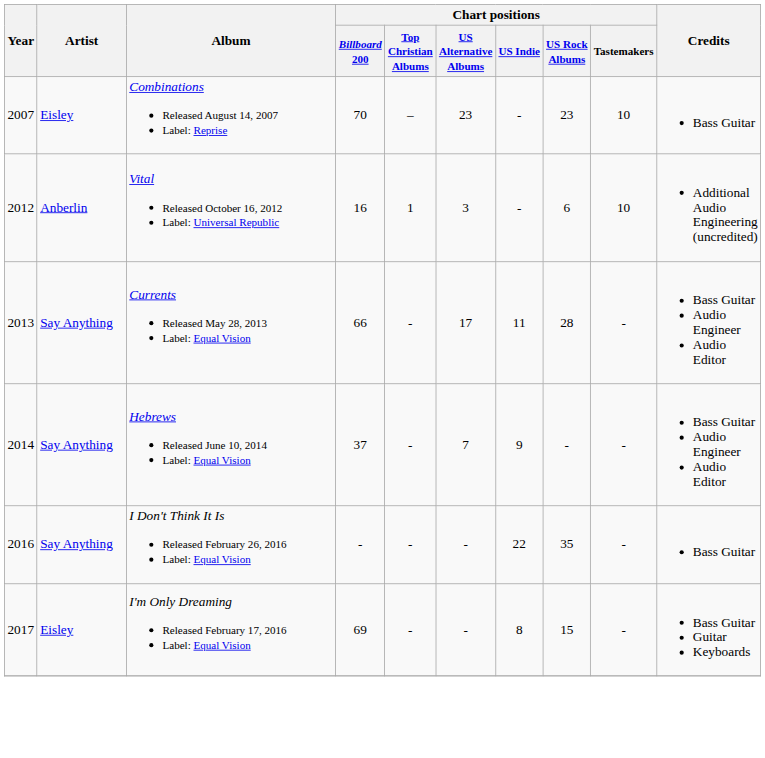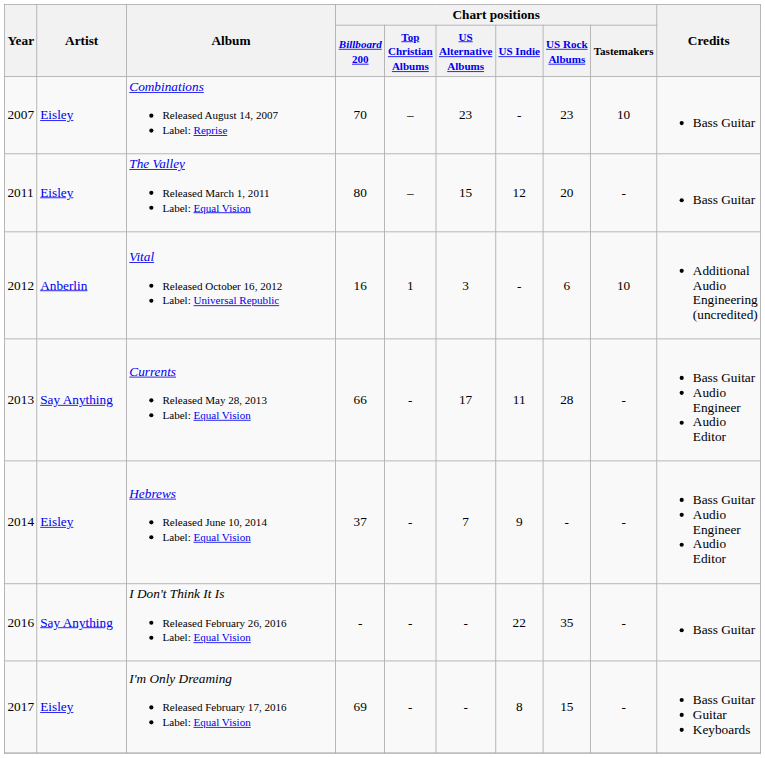+ row: 2011 | Eisley | The Valley Released March 1, 2011 Label: Equal Vision | 80 | – | 15 | 12 | 20 | - | Bass Guitar
Hebrews Released June 10, 2014 Label: Equal Vision | Artist: Say Anything -> Eisley
